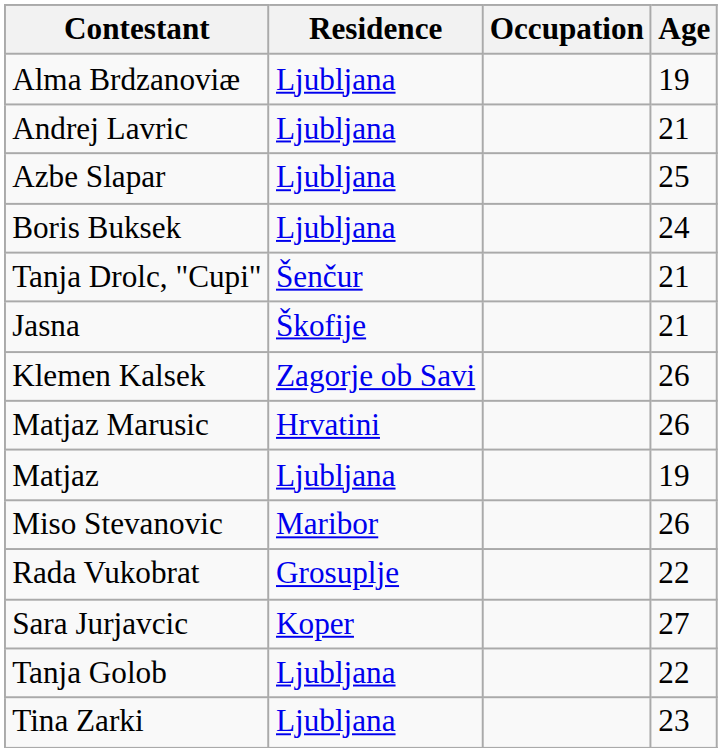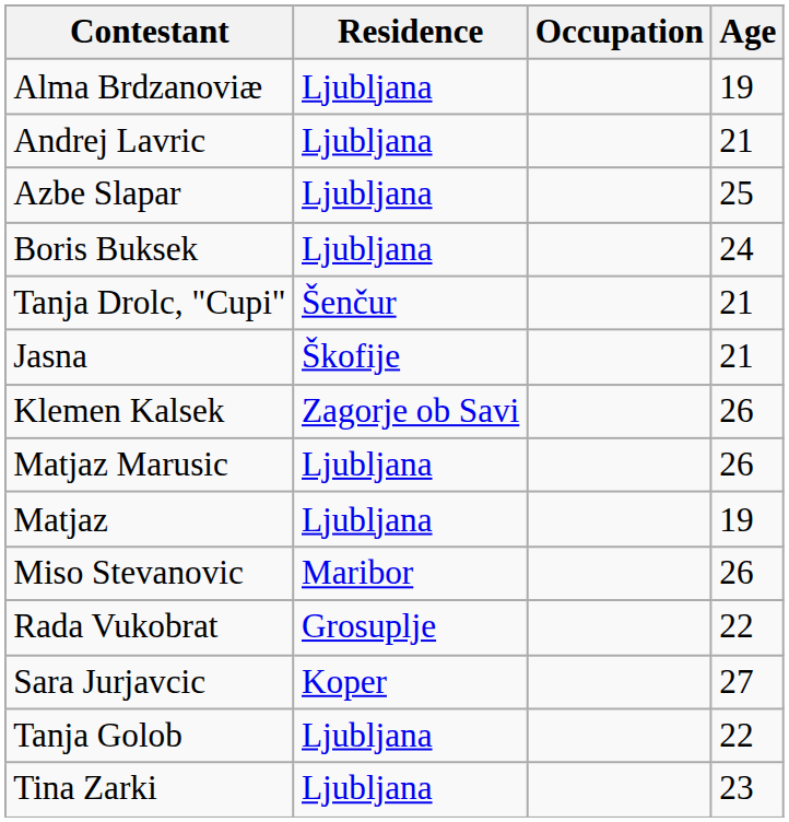Matjaz Marusic | Residence: Hrvatini -> Ljubljana
